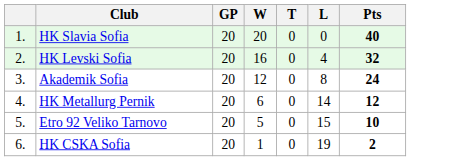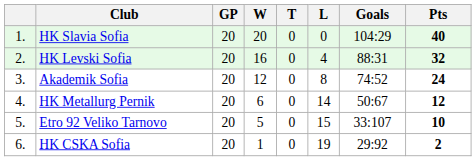+ column: Goals | 104:29 | 88:31 | 74:52 | 50:67 | 33:107 | 29:92
